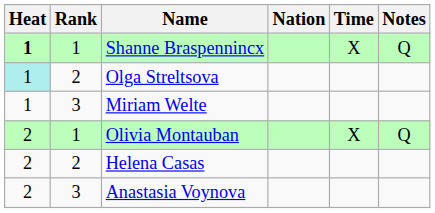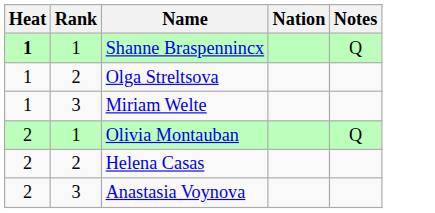- column: Time | X | X
Olga Streltsova | Heat: paleturquoise background -> no background
